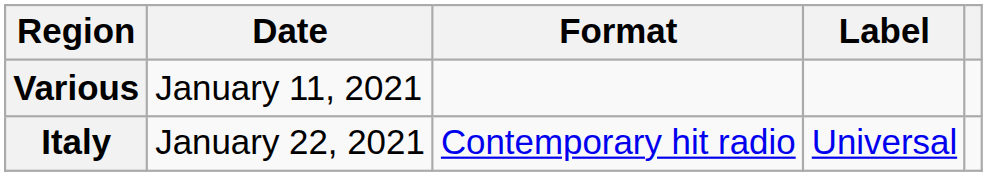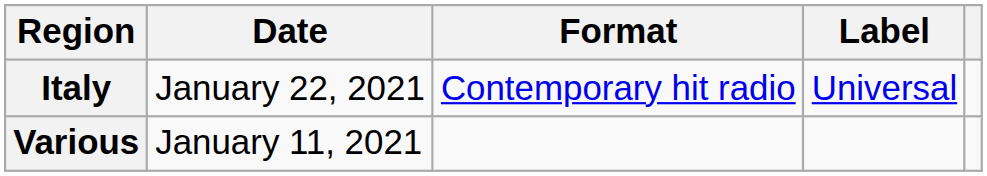rows swapped: Various <-> Italy
